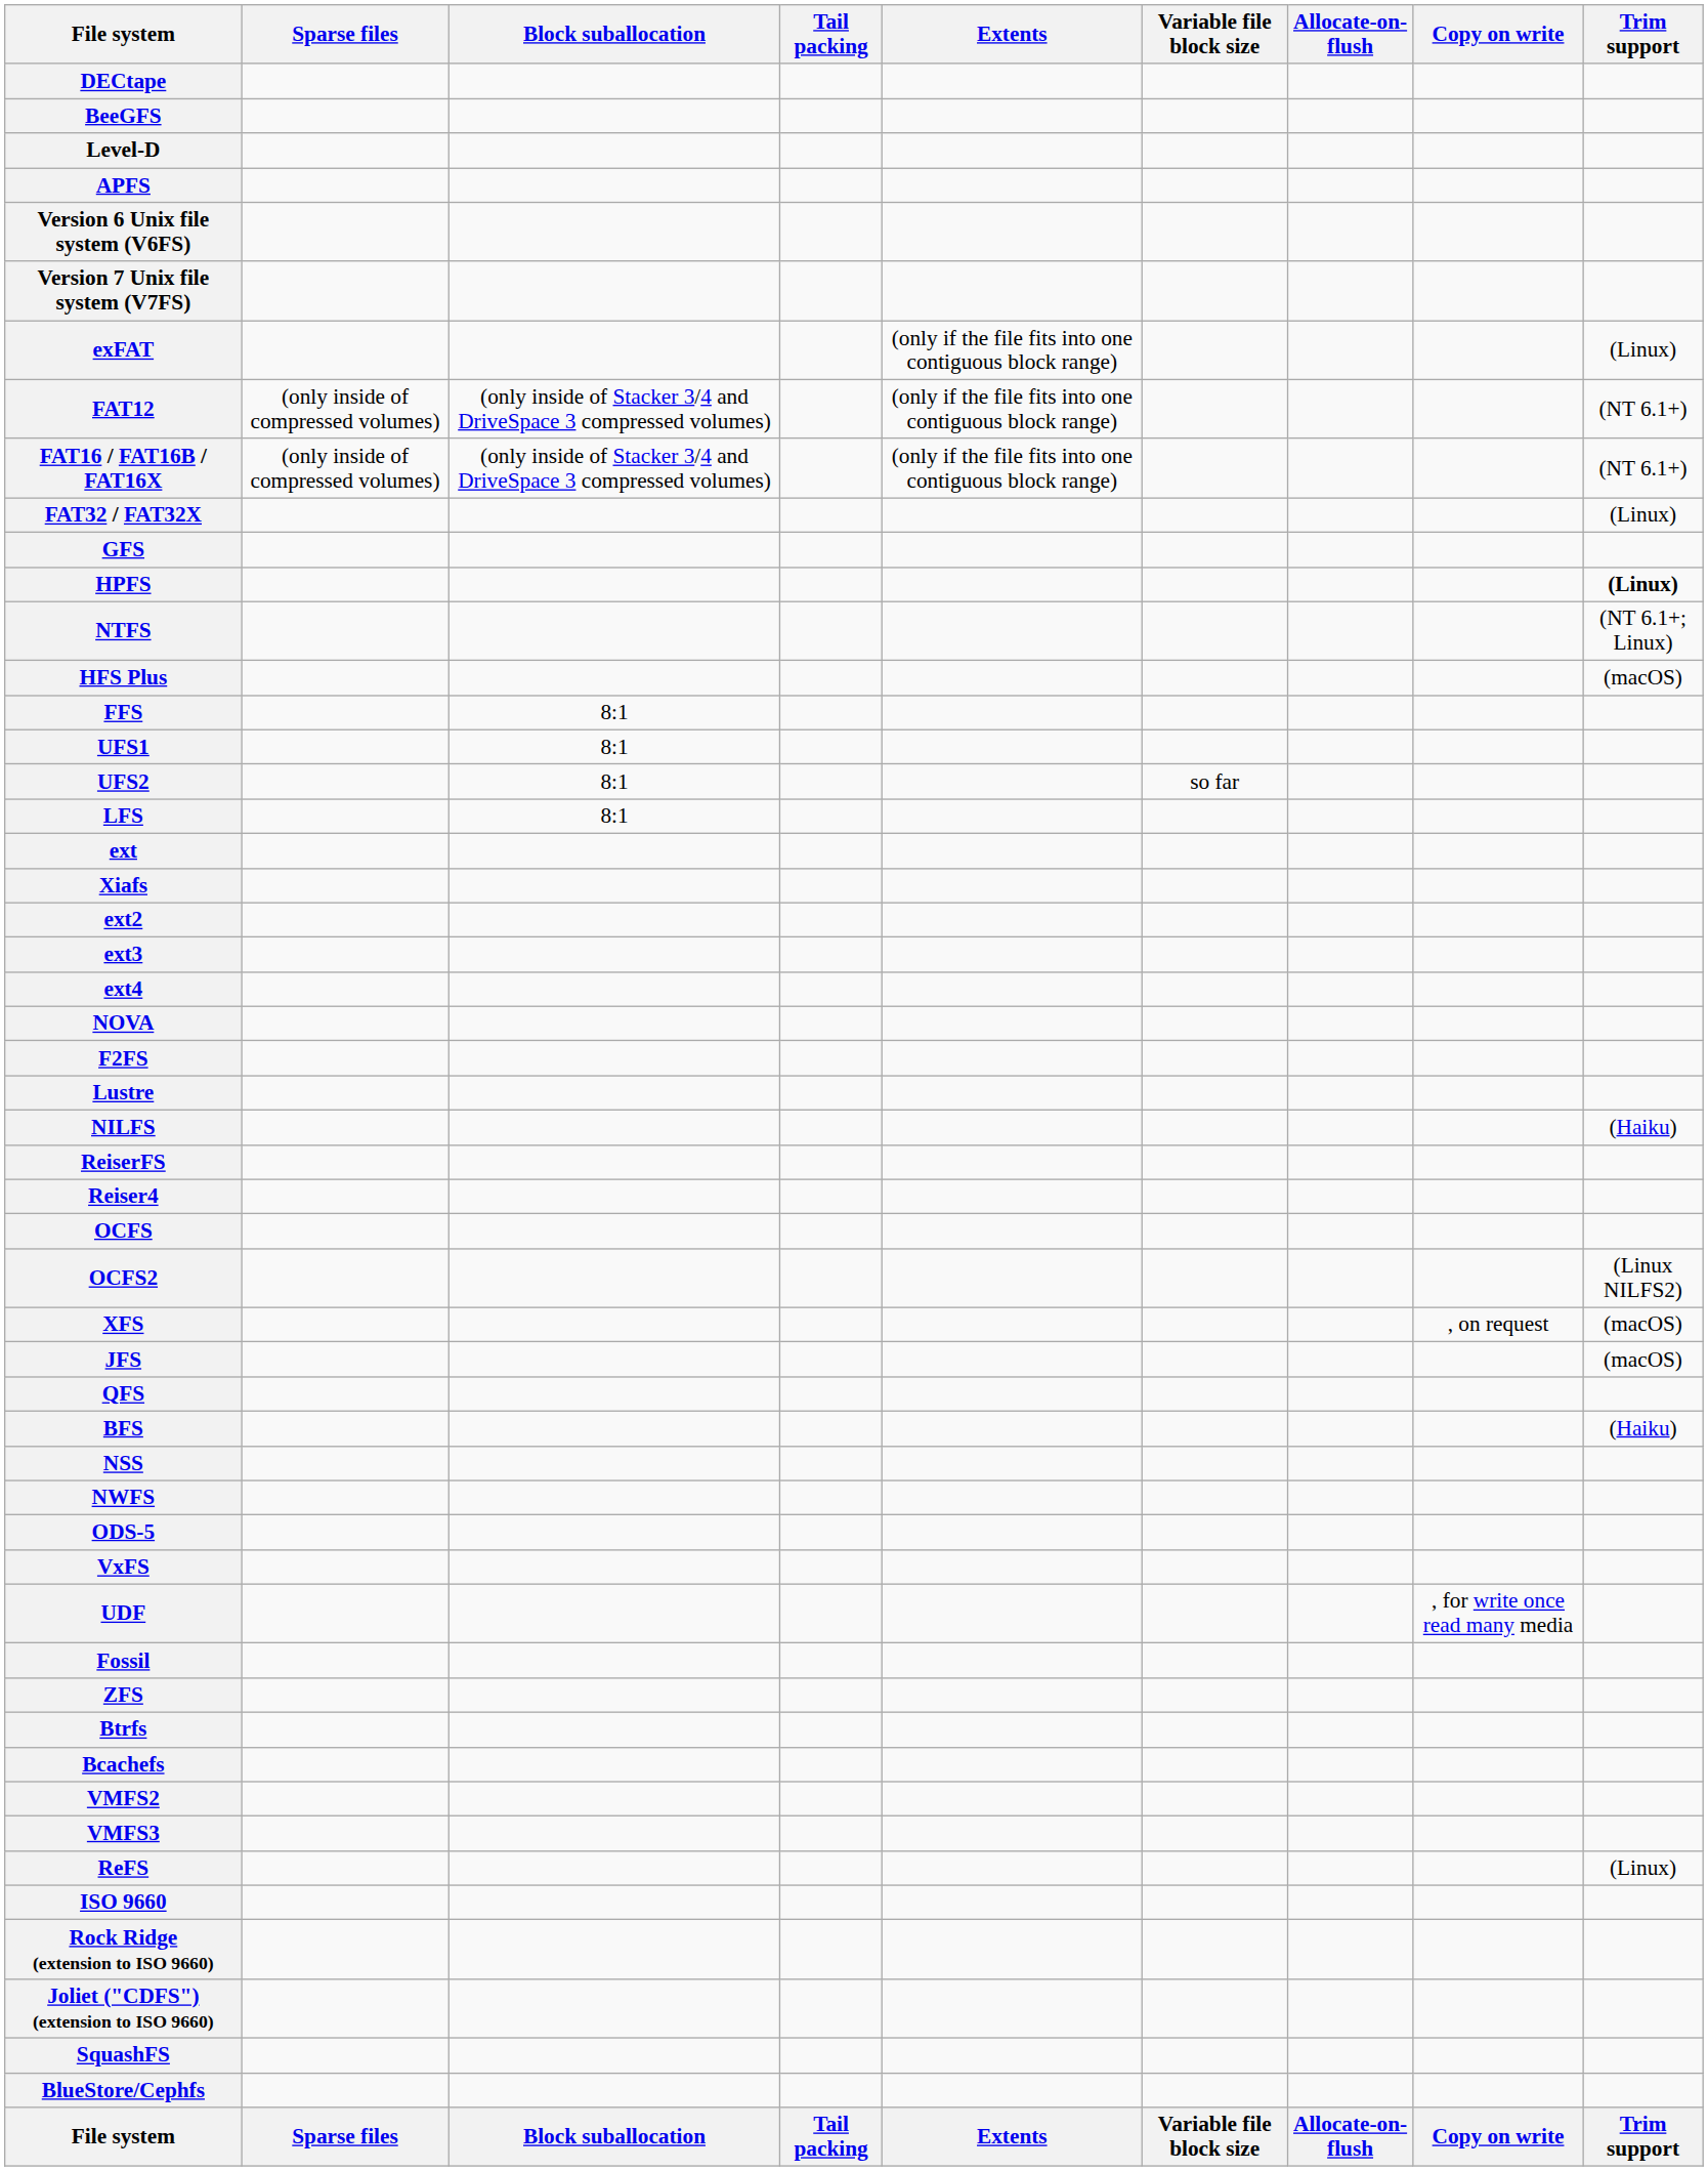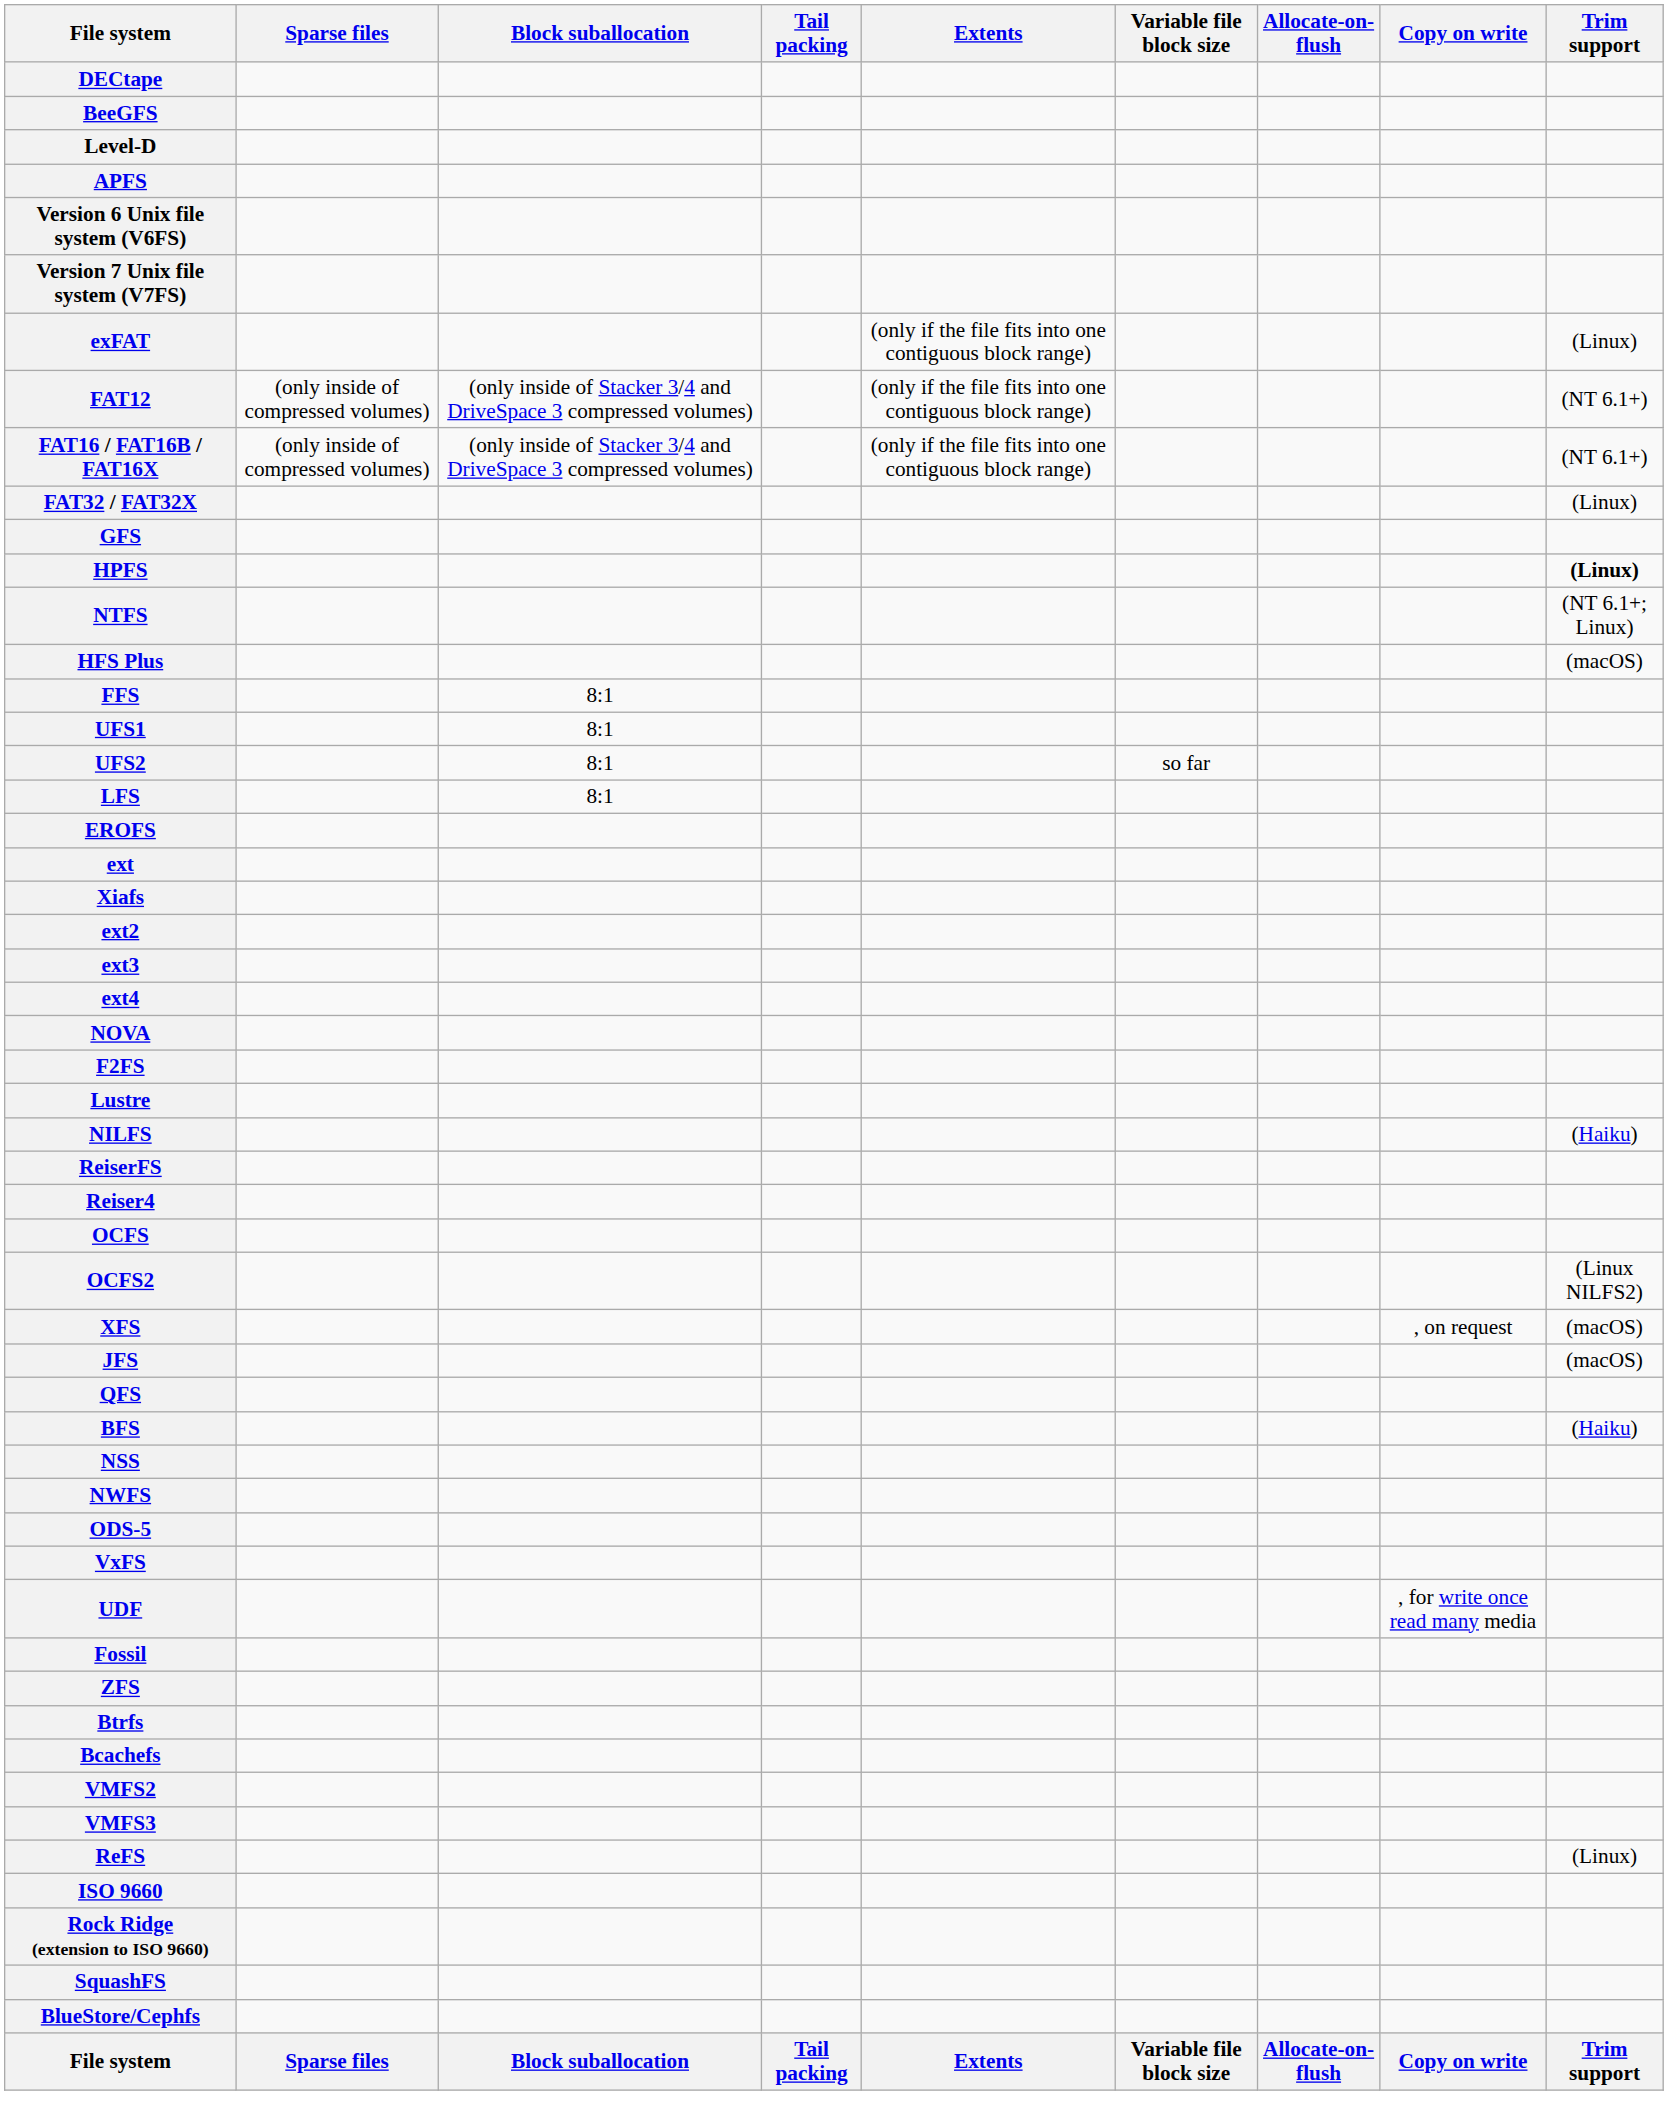+ row: EROFS
- row: Joliet ("CDFS") (extension to ISO 9660)
